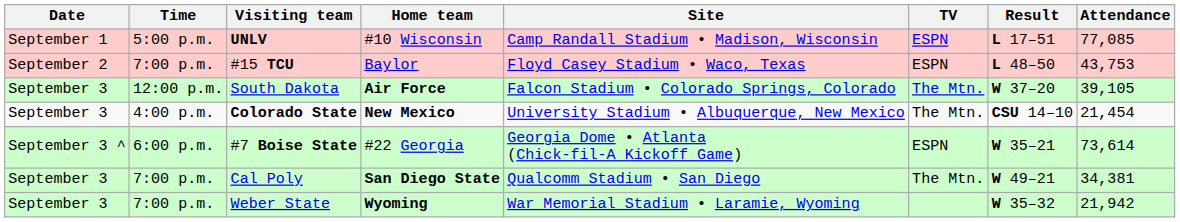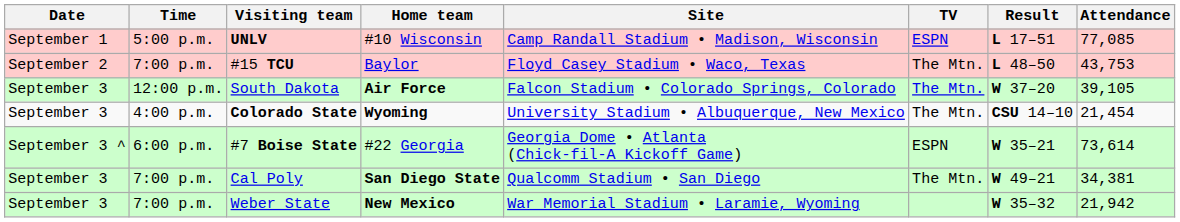#15 TCU | TV: ESPN -> The Mtn.
Colorado State | Home team: New Mexico -> Wyoming
Weber State | Home team: Wyoming -> New Mexico
